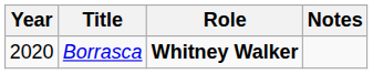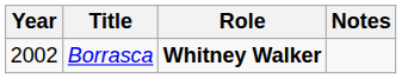Borrasca | Year: 2020 -> 2002
